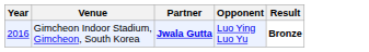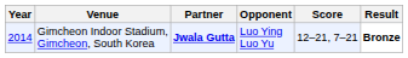+ column: Score | 12–21, 7–21
Gimcheon Indoor Stadium, Gimcheon, South Korea | Year: 2016 -> 2014
